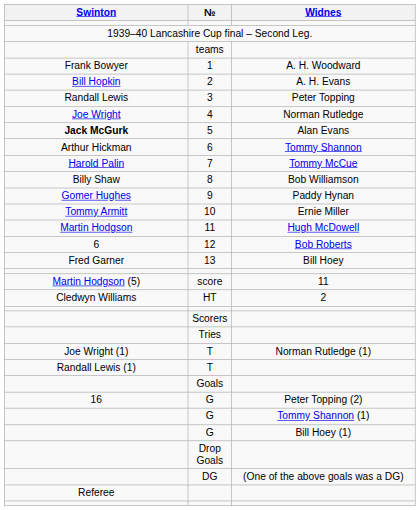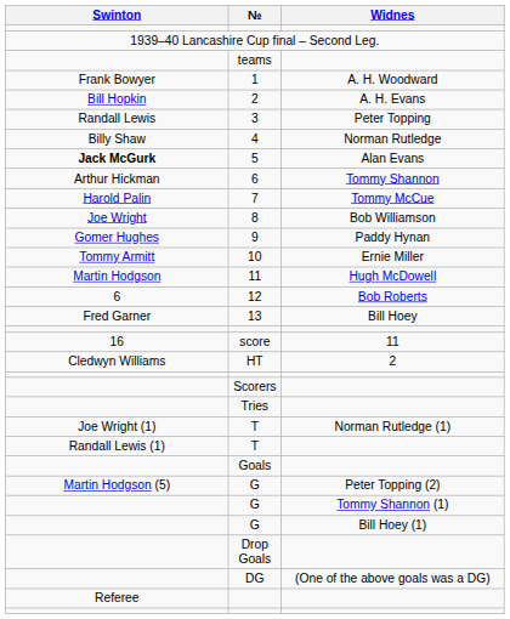4 | Swinton: Joe Wright -> Billy Shaw
8 | Swinton: Billy Shaw -> Joe Wright
score | Swinton: Martin Hodgson (5) -> 16
G / Peter Topping (2) | Swinton: 16 -> Martin Hodgson (5)
